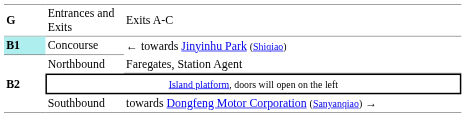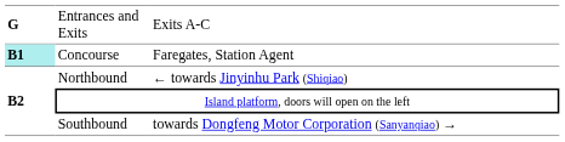Concourse | column 3: ← towards Jinyinhu Park (Shiqiao) -> Faregates, Station Agent
Northbound | column 3: Faregates, Station Agent -> ← towards Jinyinhu Park (Shiqiao)
